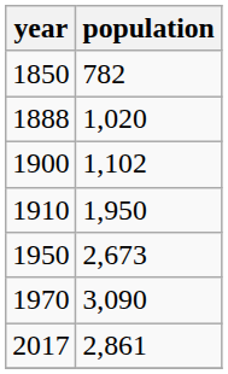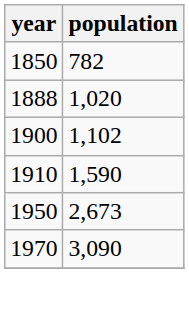1910 | population: 1,950 -> 1,590
- row: 2017 | 2,861
